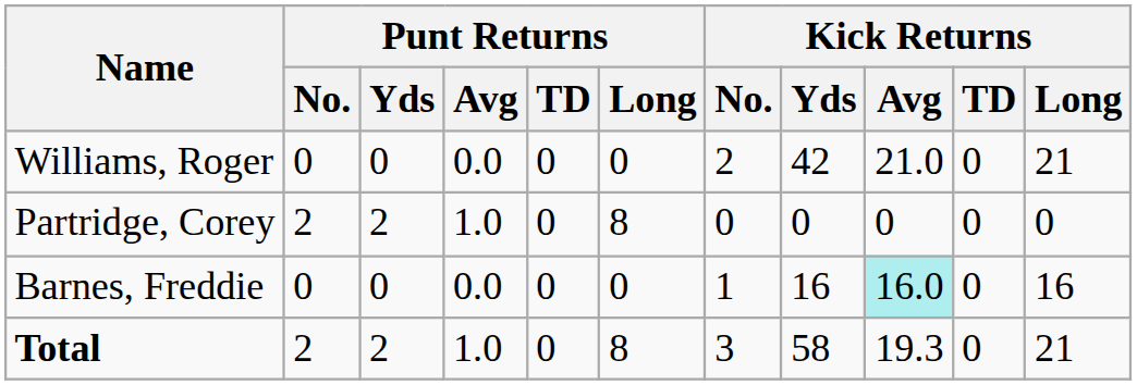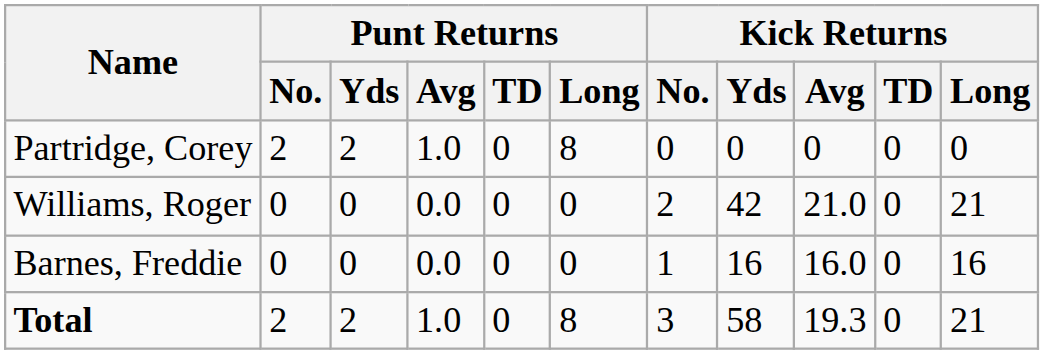rows swapped: Partridge, Corey <-> Williams, Roger
Barnes, Freddie | Kick Returns / Avg: paleturquoise background -> no background
